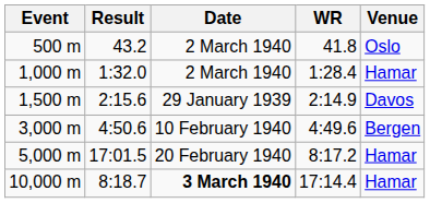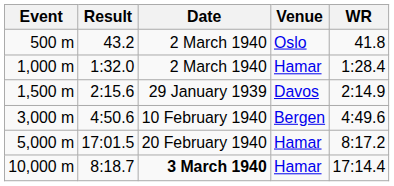columns swapped: Venue <-> WR
